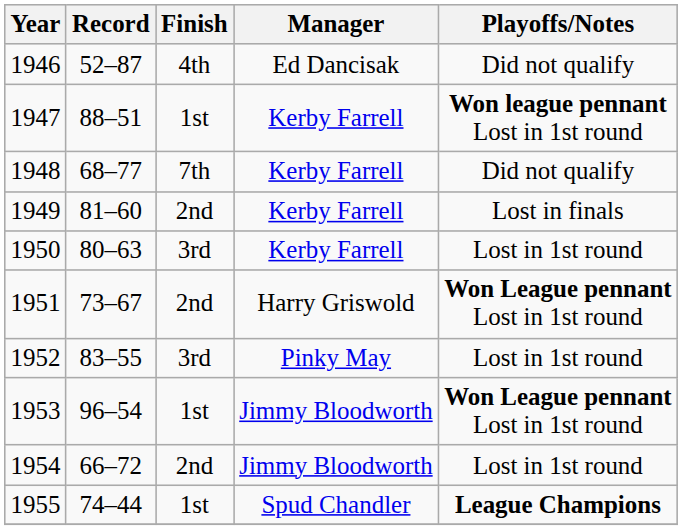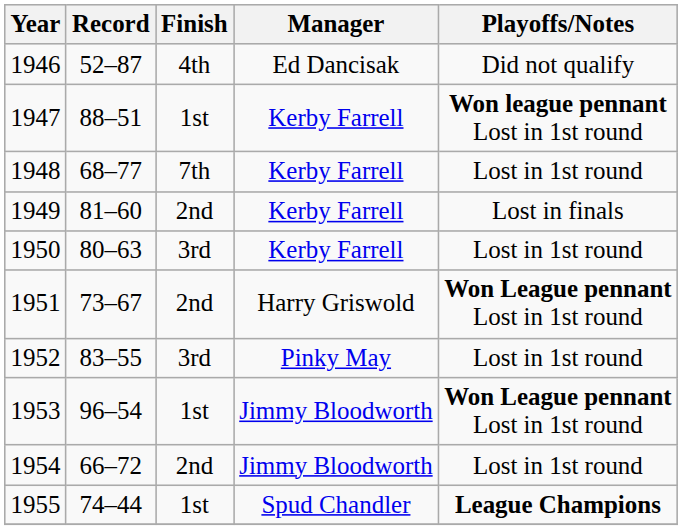1948 | Playoffs/Notes: Did not qualify -> Lost in 1st round
